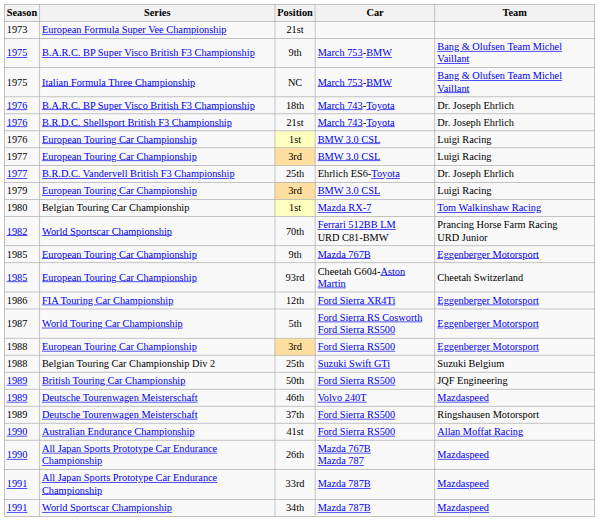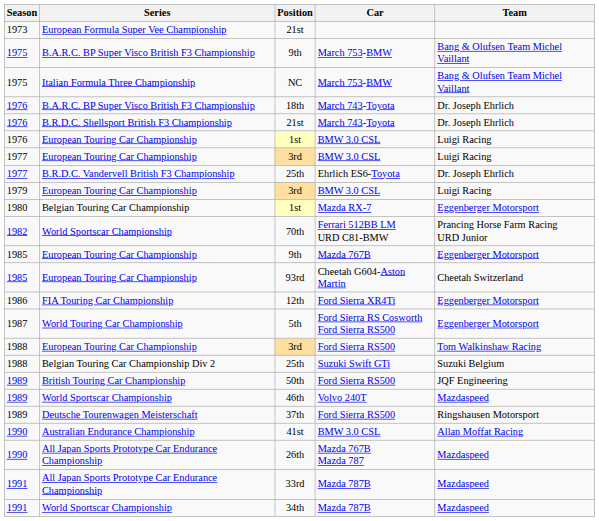1980 / 1st | Team: Tom Walkinshaw Racing -> Eggenberger Motorsport
1988 / 3rd | Team: Eggenberger Motorsport -> Tom Walkinshaw Racing
46th | Series: Deutsche Tourenwagen Meisterschaft -> World Sportscar Championship
41st | Car: Ford Sierra RS500 -> BMW 3.0 CSL
